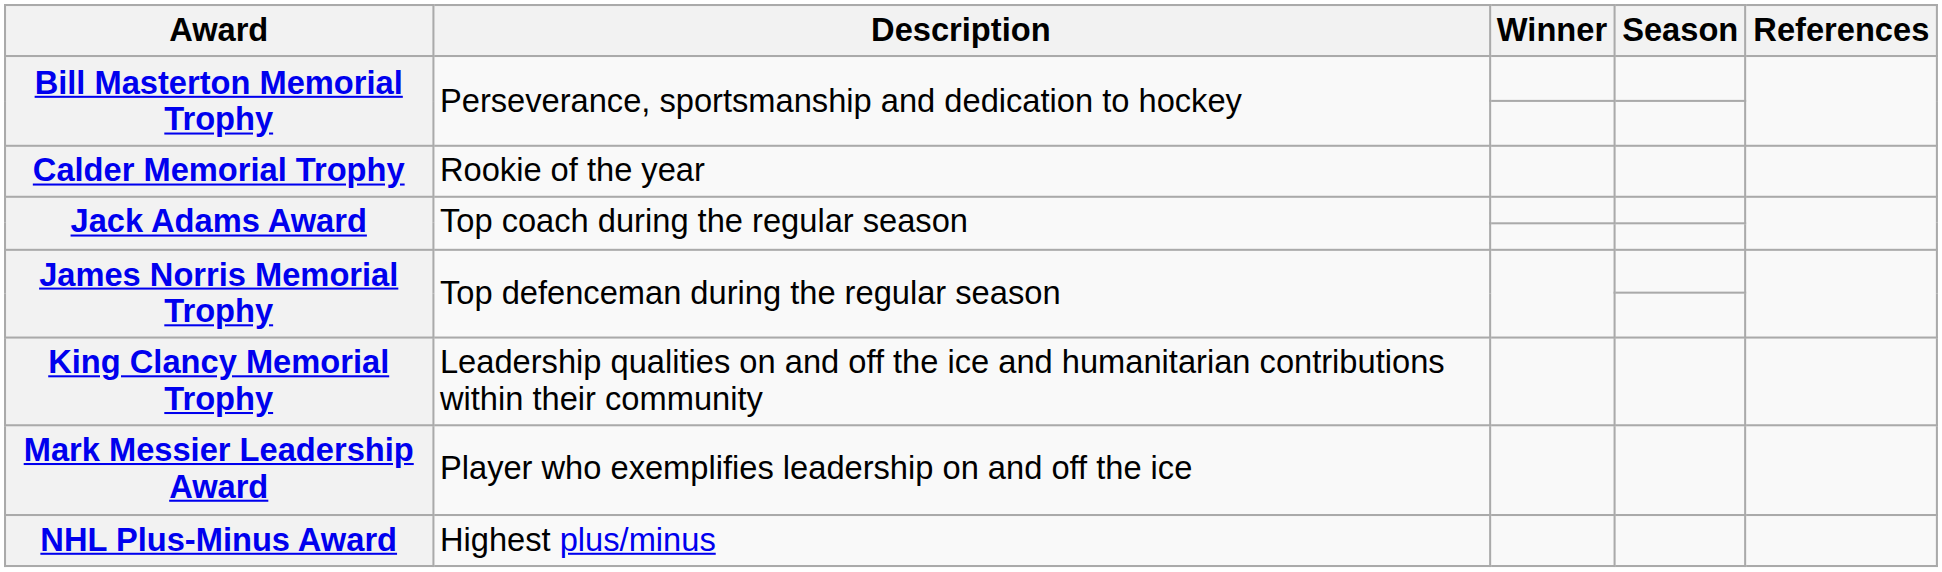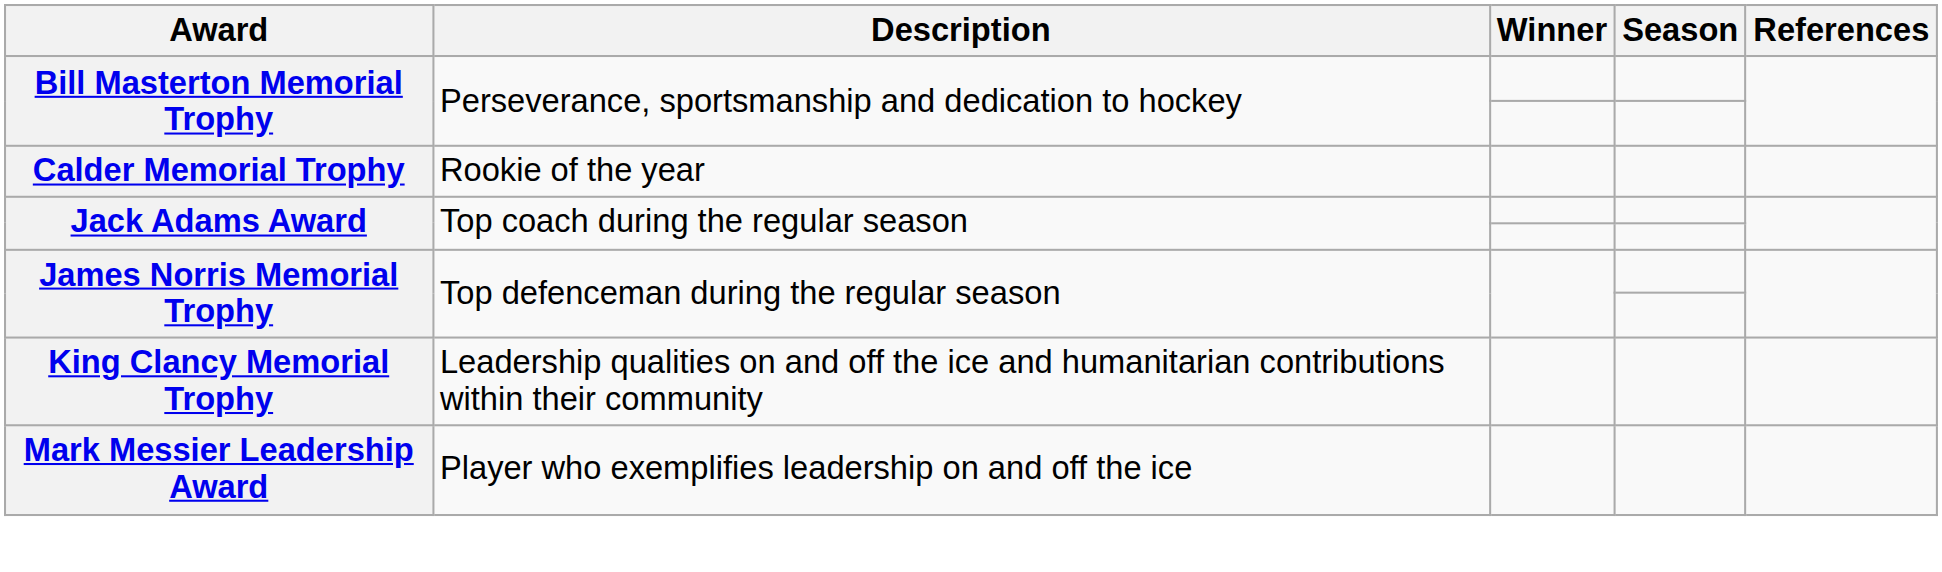- row: NHL Plus-Minus Award | Highest plus/minus
